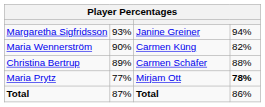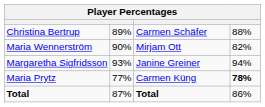rows swapped: Margaretha Sigfridsson <-> Christina Bertrup
Maria Wennerström | column 3: Carmen Küng -> Mirjam Ott
Maria Prytz | column 3: Mirjam Ott -> Carmen Küng
